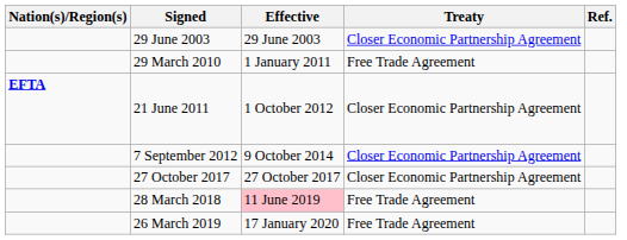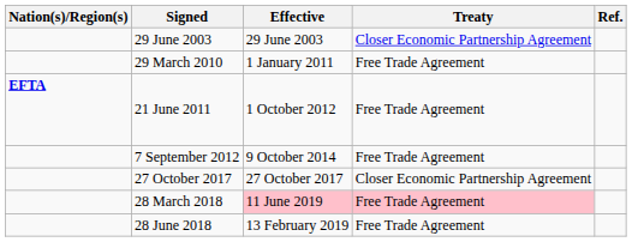21 June 2011 | Treaty: Closer Economic Partnership Agreement -> Free Trade Agreement
7 September 2012 | Treaty: Closer Economic Partnership Agreement -> Free Trade Agreement
28 March 2018 | Treaty: no background -> pink background
+ row: 28 June 2018 | 13 February 2019 | Free Trade Agreement
- row: 26 March 2019 | 17 January 2020 | Free Trade Agreement
